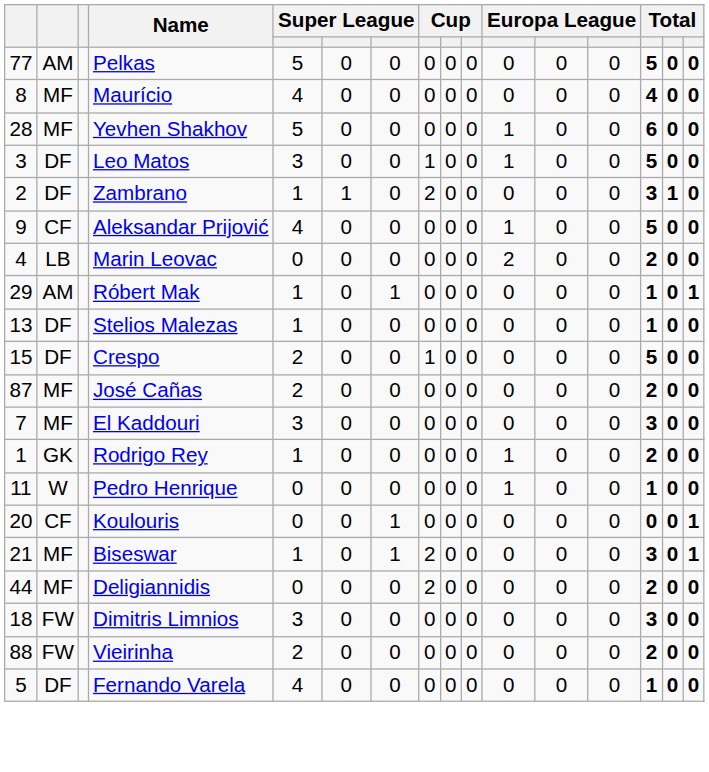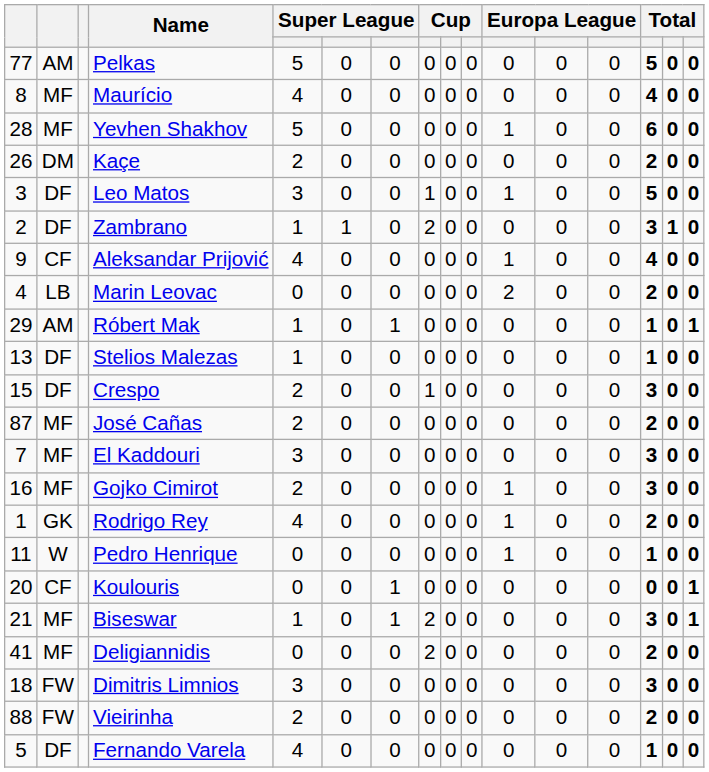+ row: 26 | DM | Kaçe | 2 | 0 | 0 | 0 | 0 | 0 | 0 | 0 | 0 | 2 | 0 | 0
Aleksandar Prijović | column 14: 5 -> 4
Crespo | column 14: 5 -> 3
+ row: 16 | MF | Gojko Cimirot | 2 | 0 | 0 | 0 | 0 | 0 | 1 | 0 | 0 | 3 | 0 | 0
Rodrigo Rey | column 5: 1 -> 4
Deligiannidis | column 1: 44 -> 41
